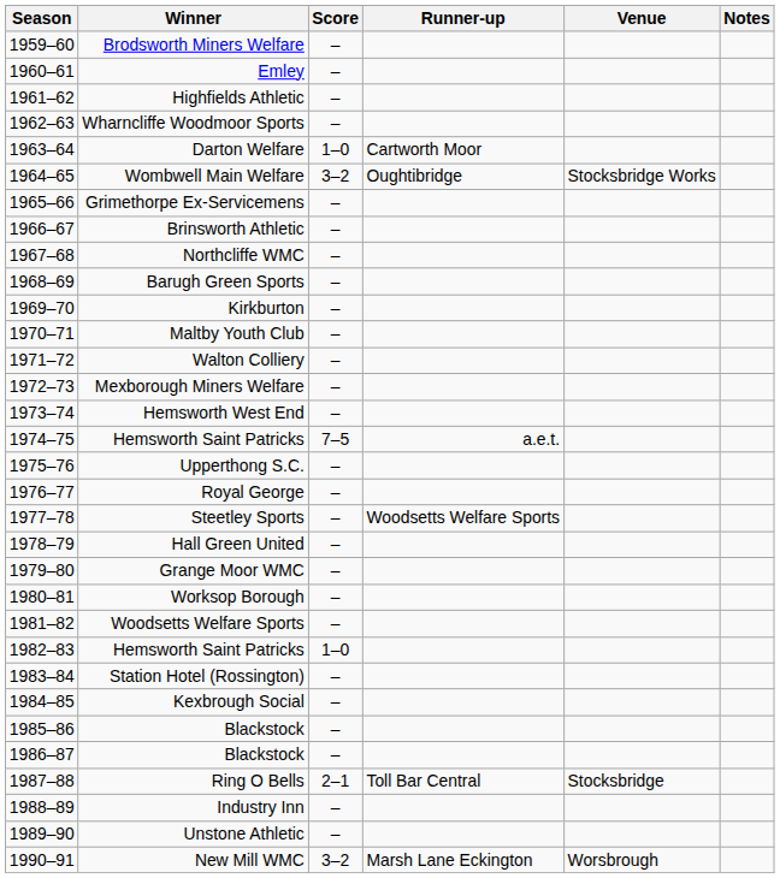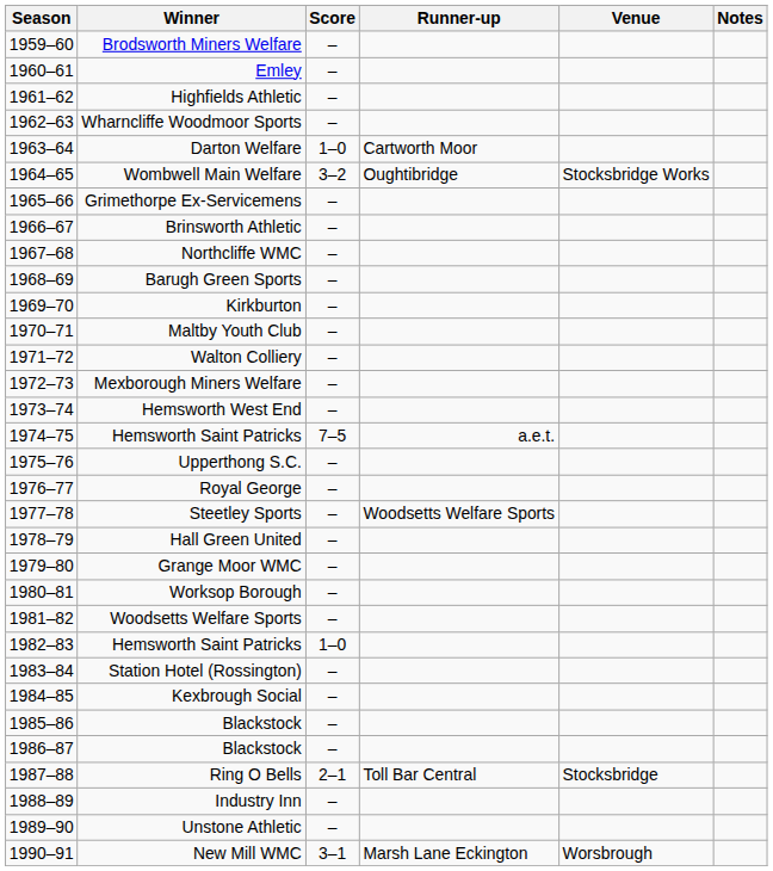New Mill WMC | Score: 3–2 -> 3–1
